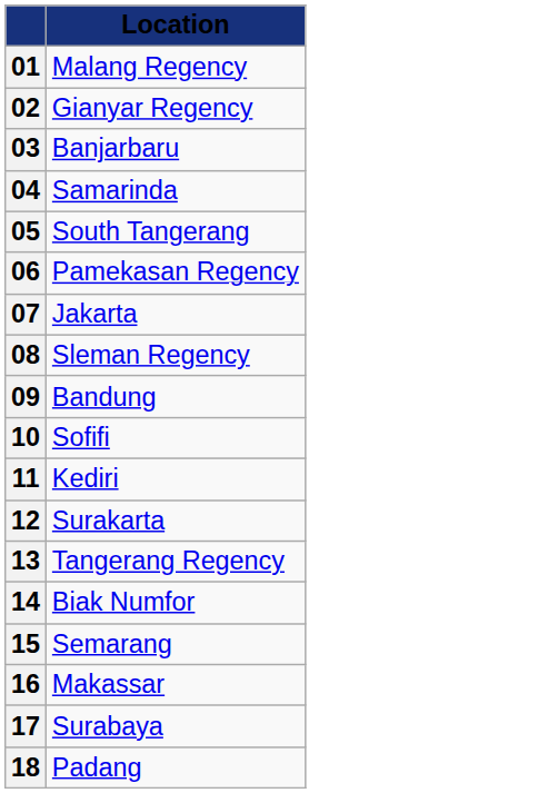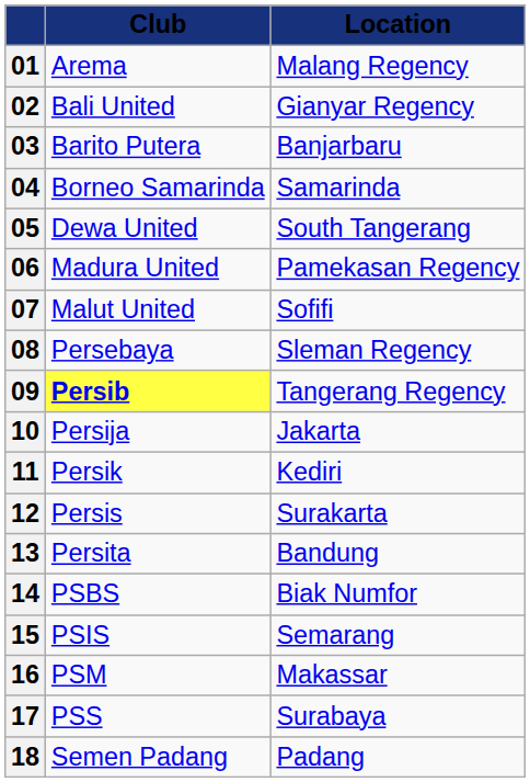+ column: Club | Arema | Bali United | Barito Putera | Borneo Samarinda | Dewa United | Madura United | Malut United | Persebaya | Persib | Persija | Persik | Persis | Persita | PSBS | PSIS | PSM | PSS | Semen Padang
07 | Location: Jakarta -> Sofifi
09 | Location: Bandung -> Tangerang Regency
10 | Location: Sofifi -> Jakarta
13 | Location: Tangerang Regency -> Bandung
